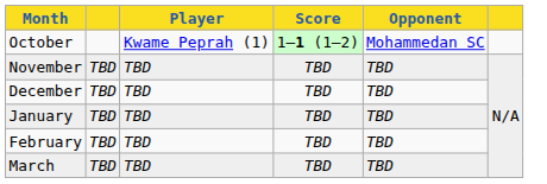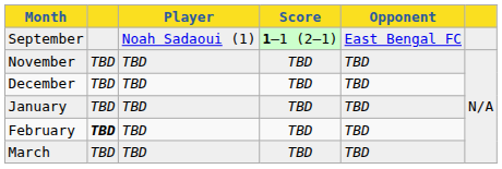+ row: September | Noah Sadaoui (1) | 1–1 (2–1) | East Bengal FC
- row: October | Kwame Peprah (1) | 1–1 (1–2) | Mohammedan SC
February | column 2: normal -> bold
